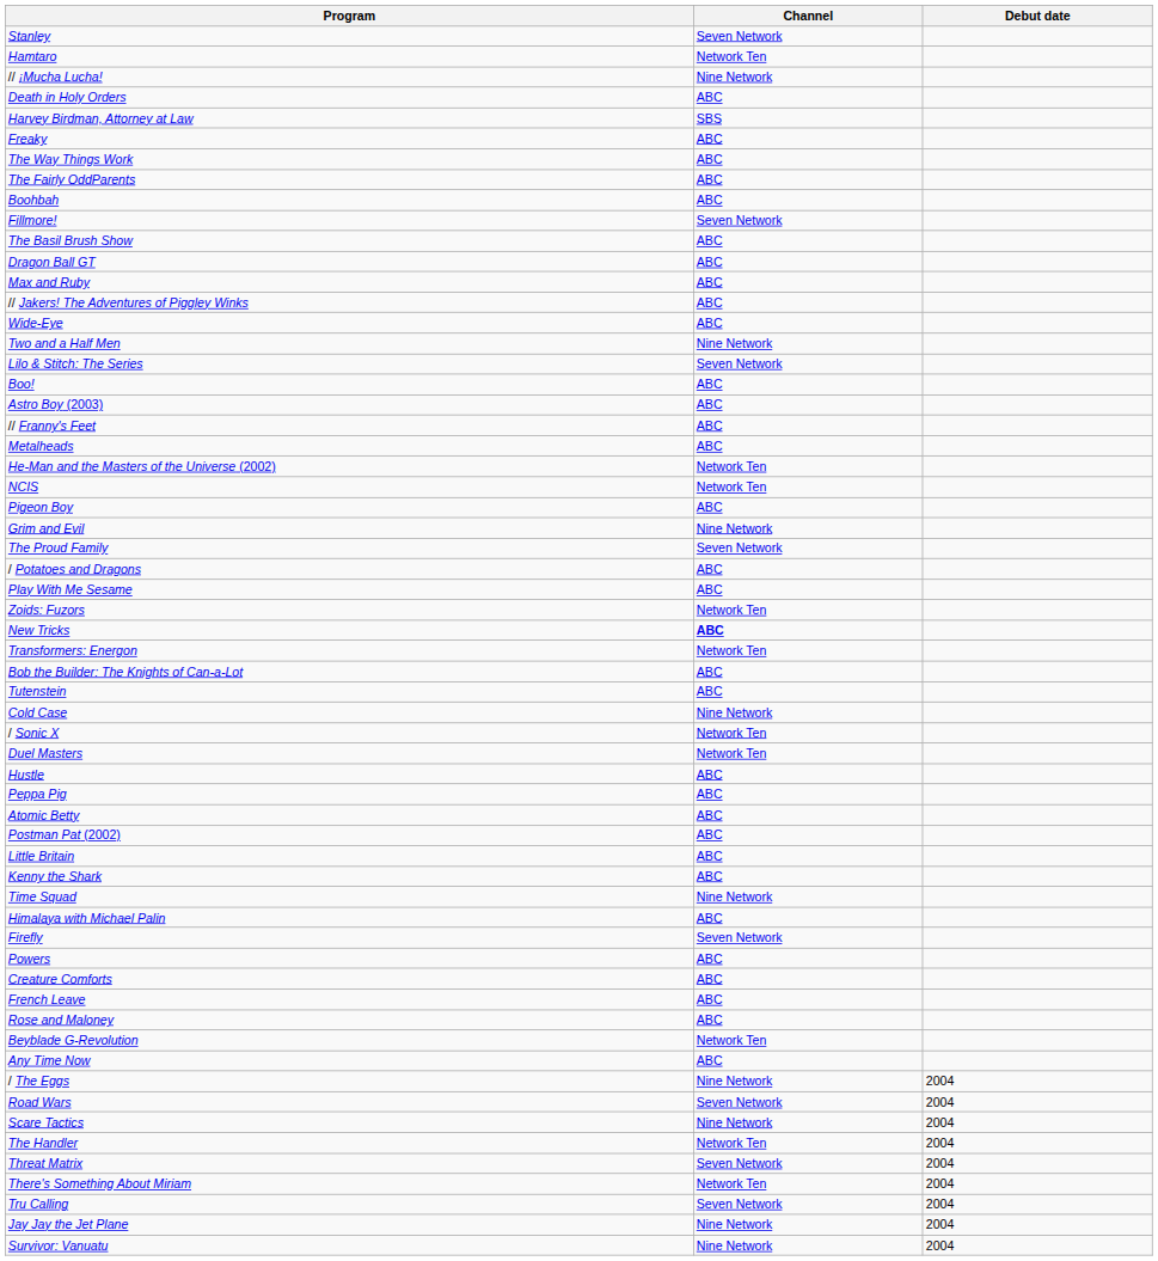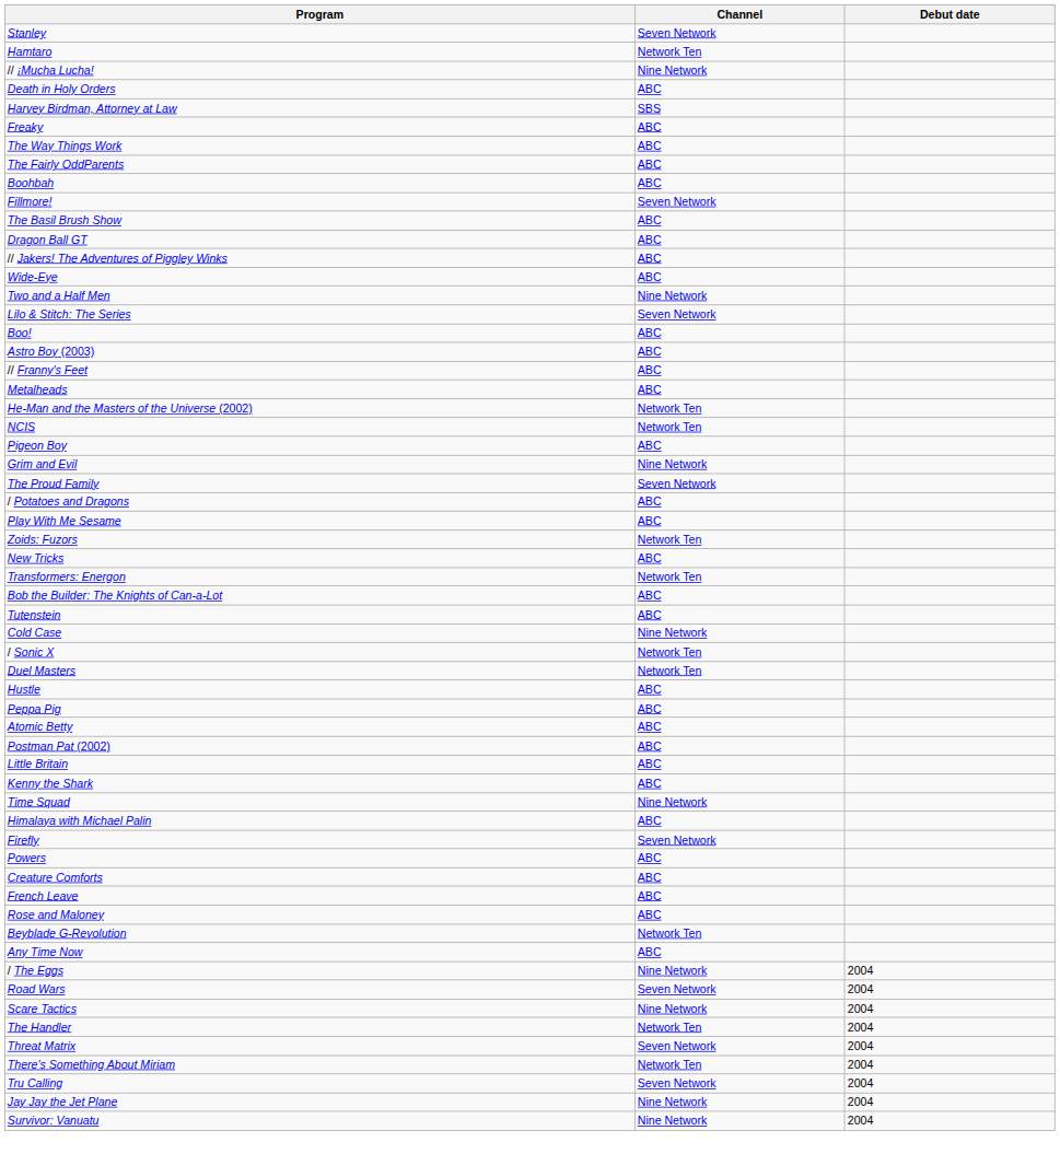- row: Max and Ruby | ABC
New Tricks | Channel: bold -> normal
